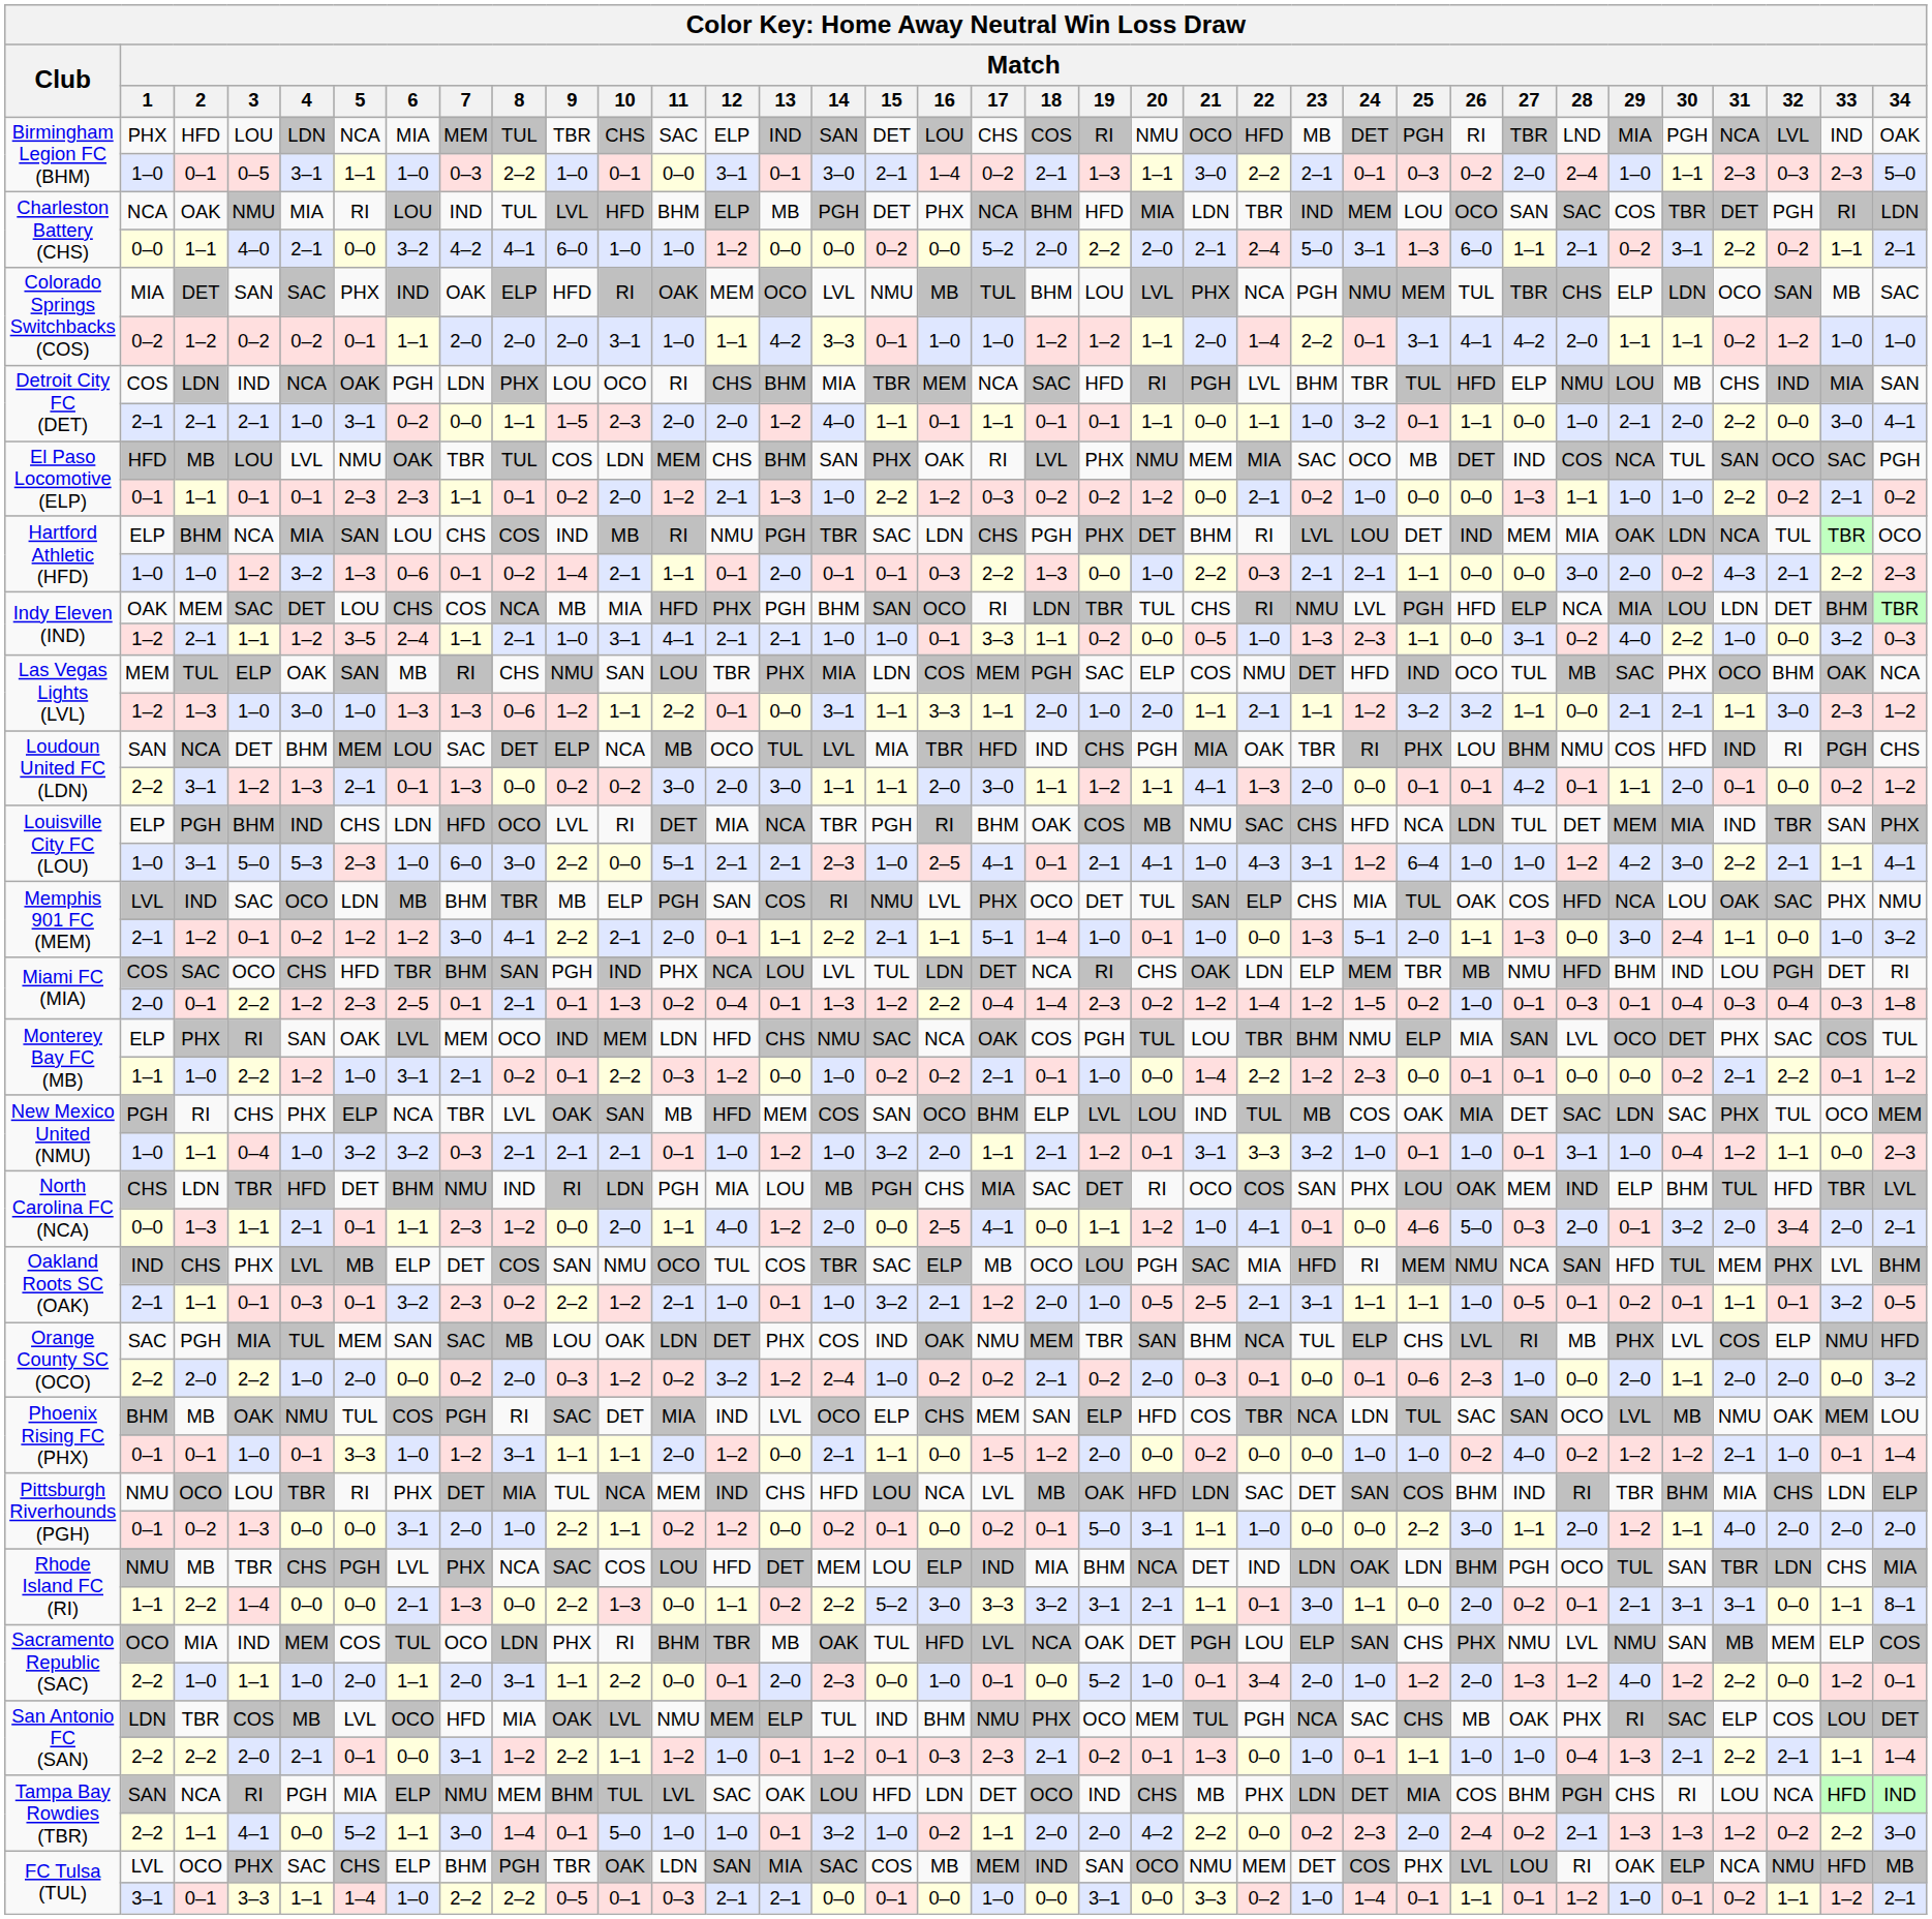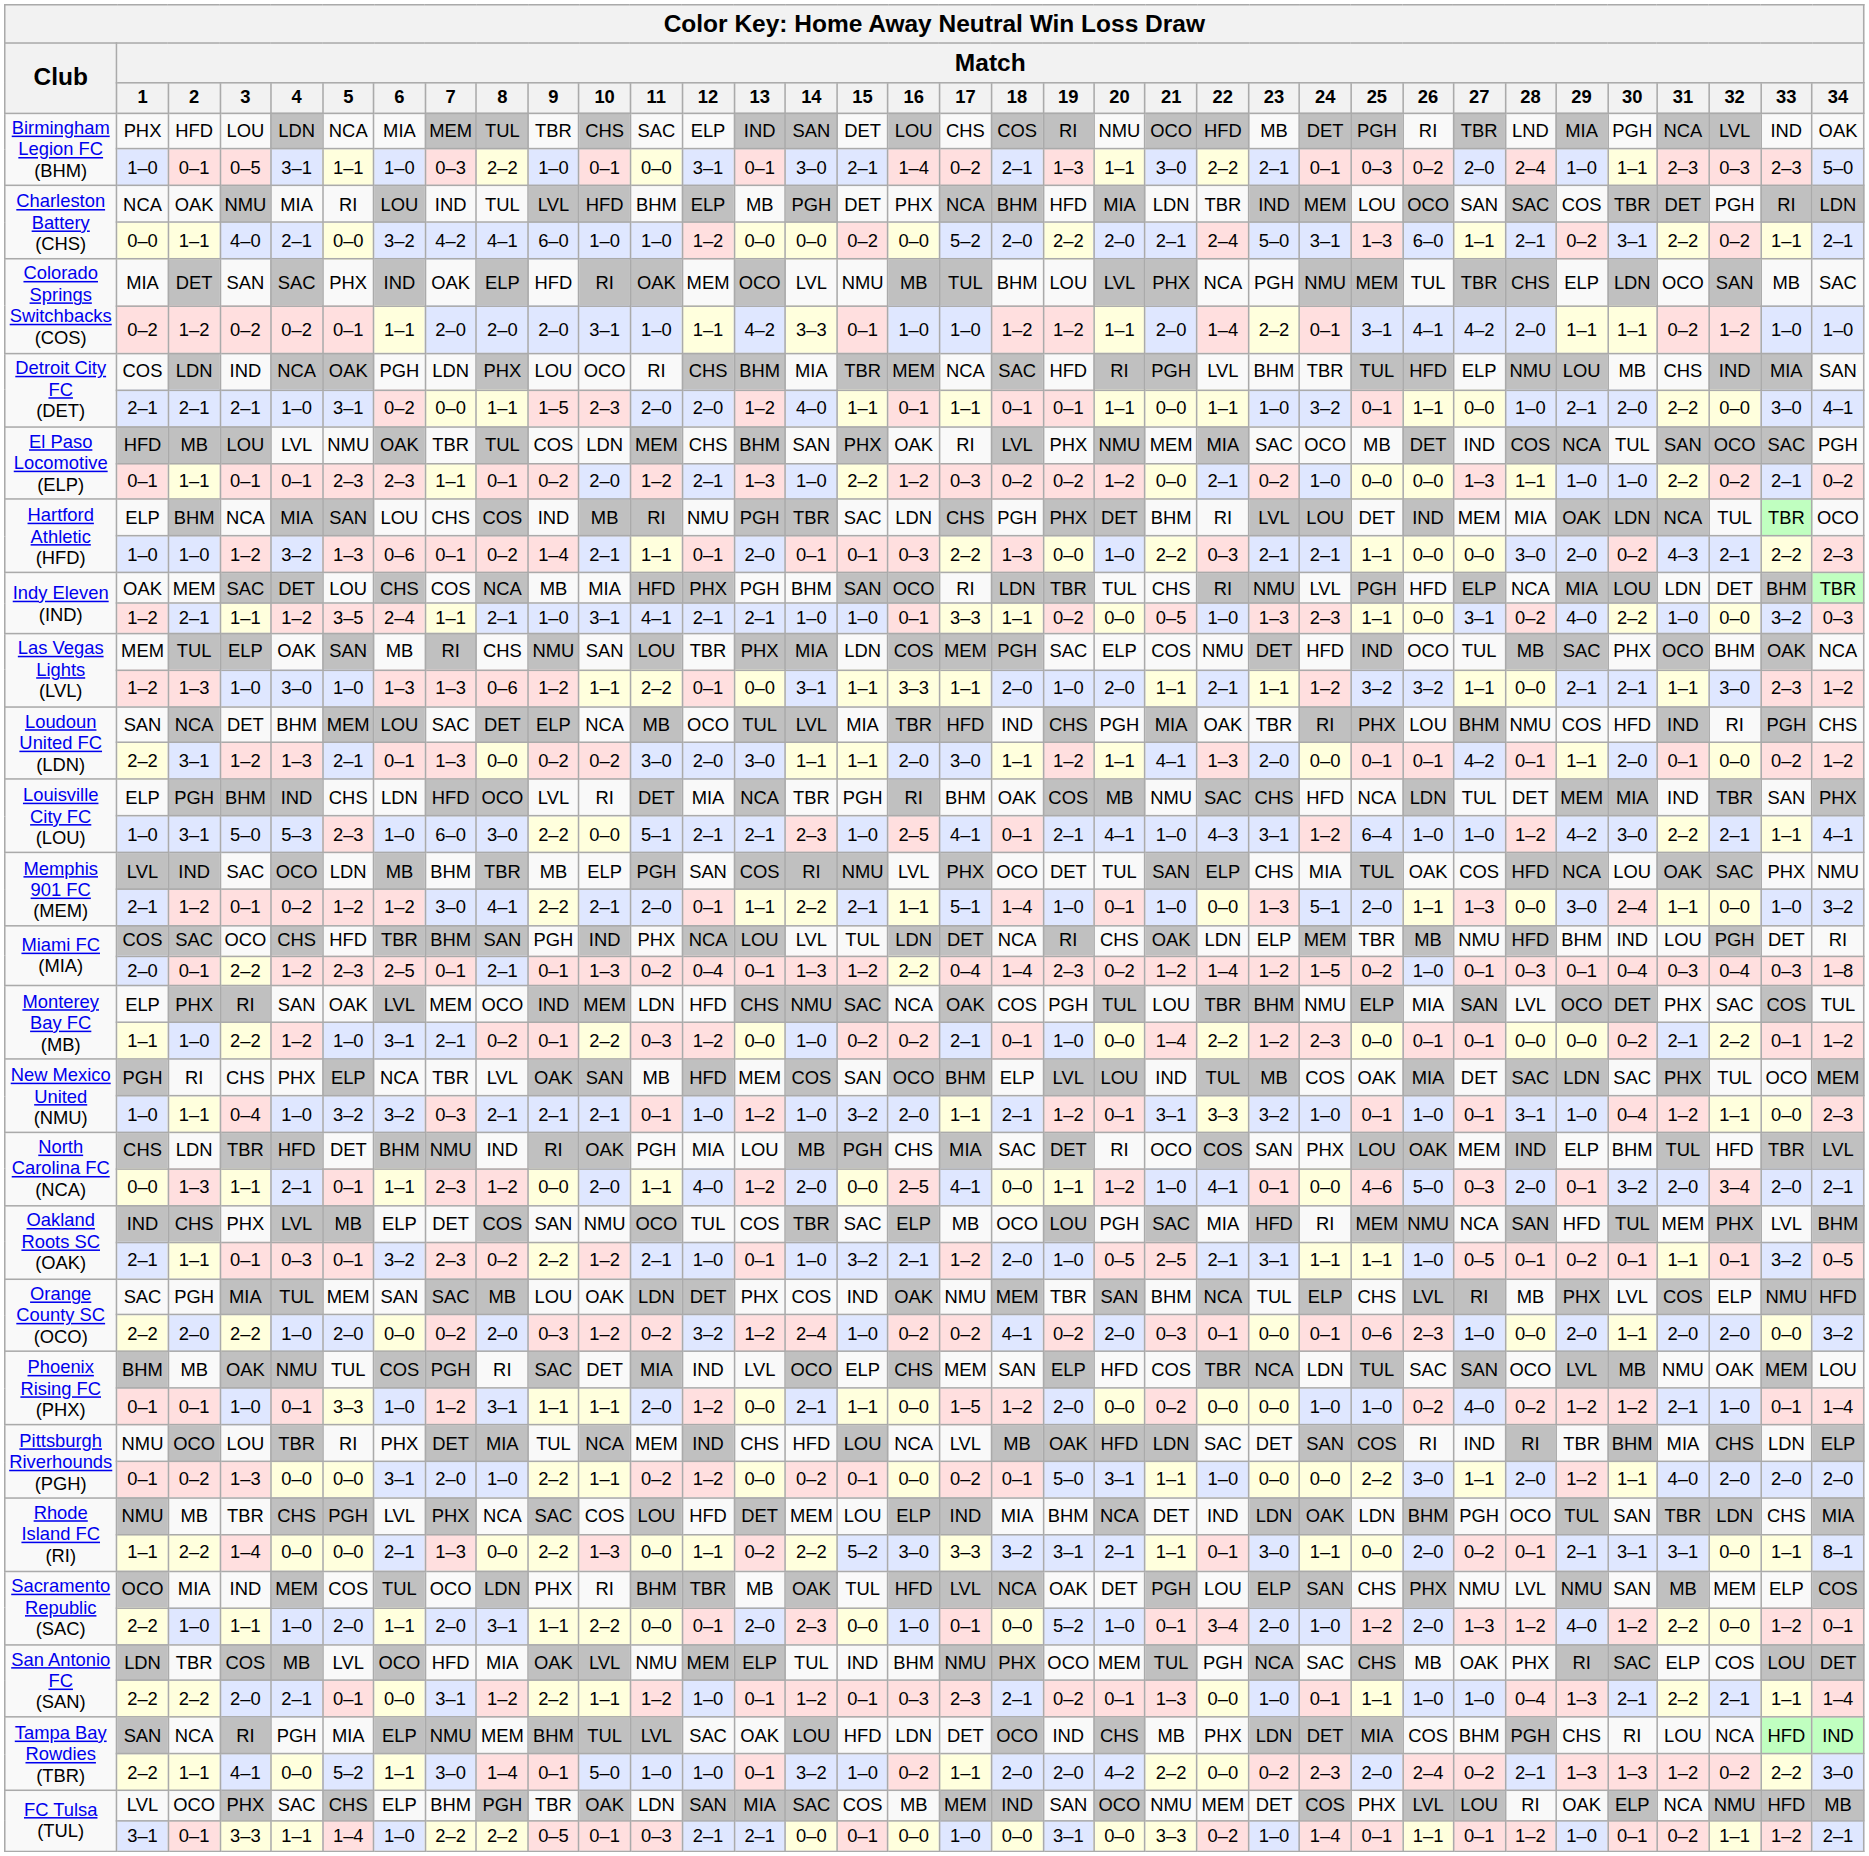North Carolina FC (NCA) / TBR | Match / 10: LDN -> OAK
Orange County SC (OCO) / 2–2 | Match / 18: 2–1 -> 4–1
Pittsburgh Riverhounds (PGH) / LOU | Match / 26: BHM -> RI
